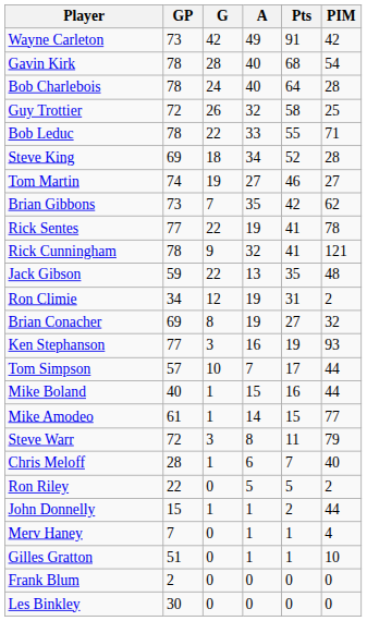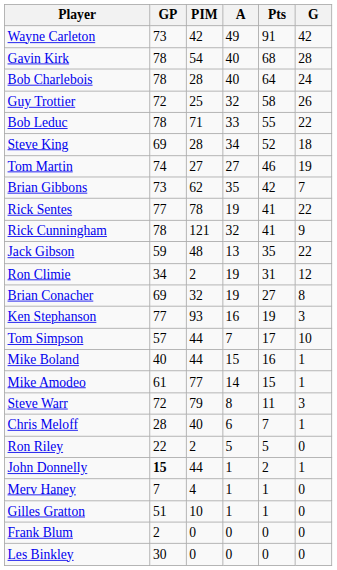columns swapped: G <-> PIM
John Donnelly | GP: normal -> bold
